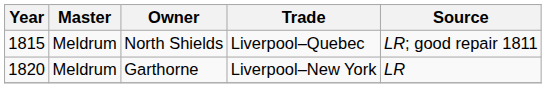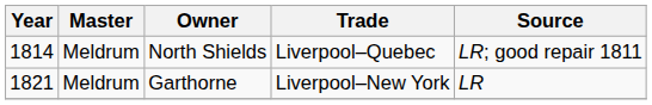North Shields | Year: 1815 -> 1814
Garthorne | Year: 1820 -> 1821
